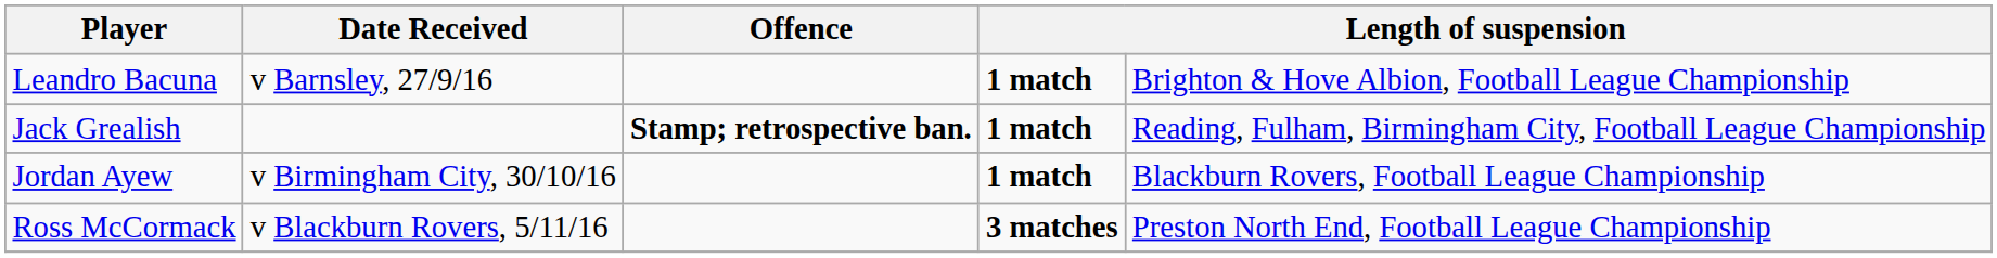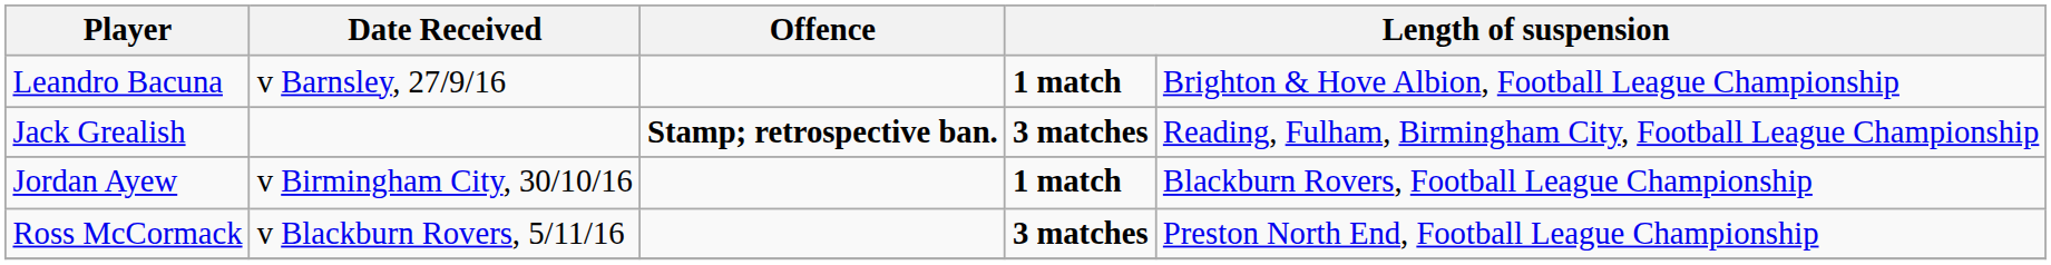Jack Grealish | column 4: 1 match -> 3 matches
